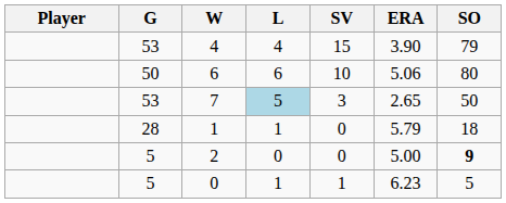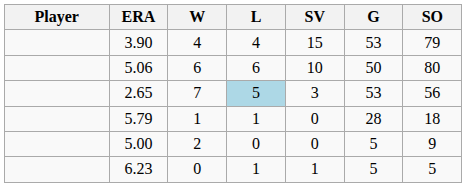columns swapped: G <-> ERA
7 | SO: 50 -> 56
2 | SO: bold -> normal
